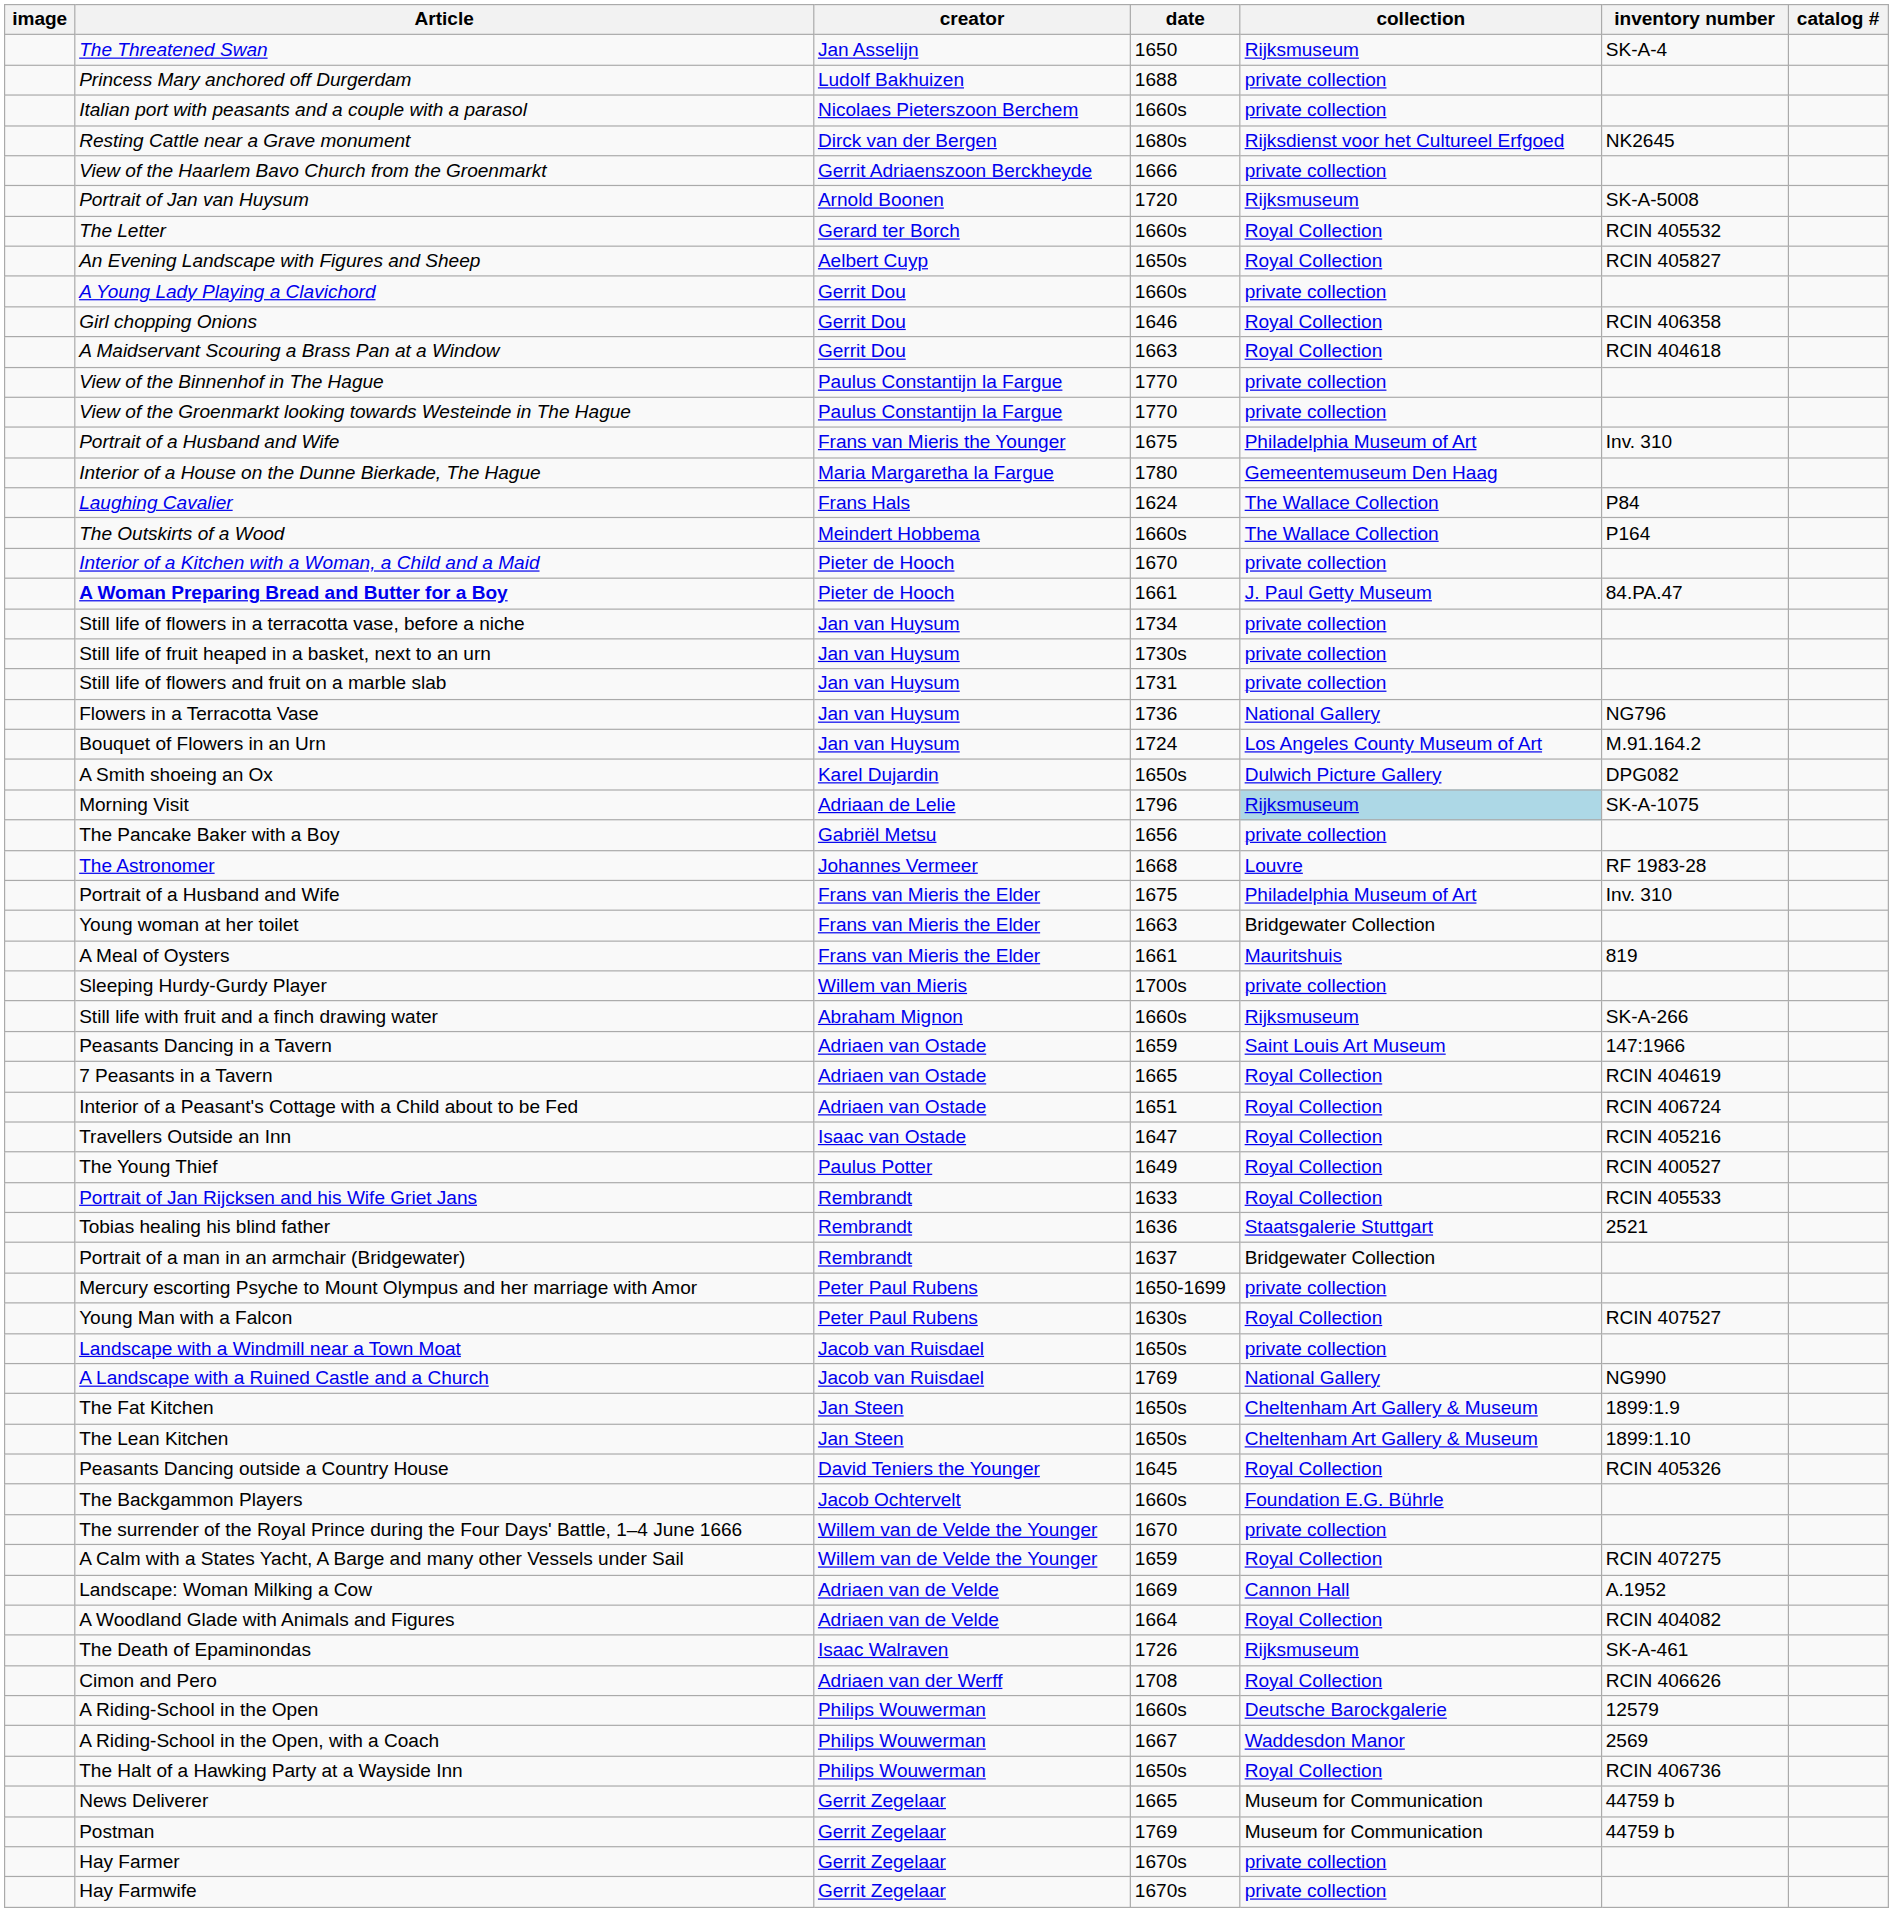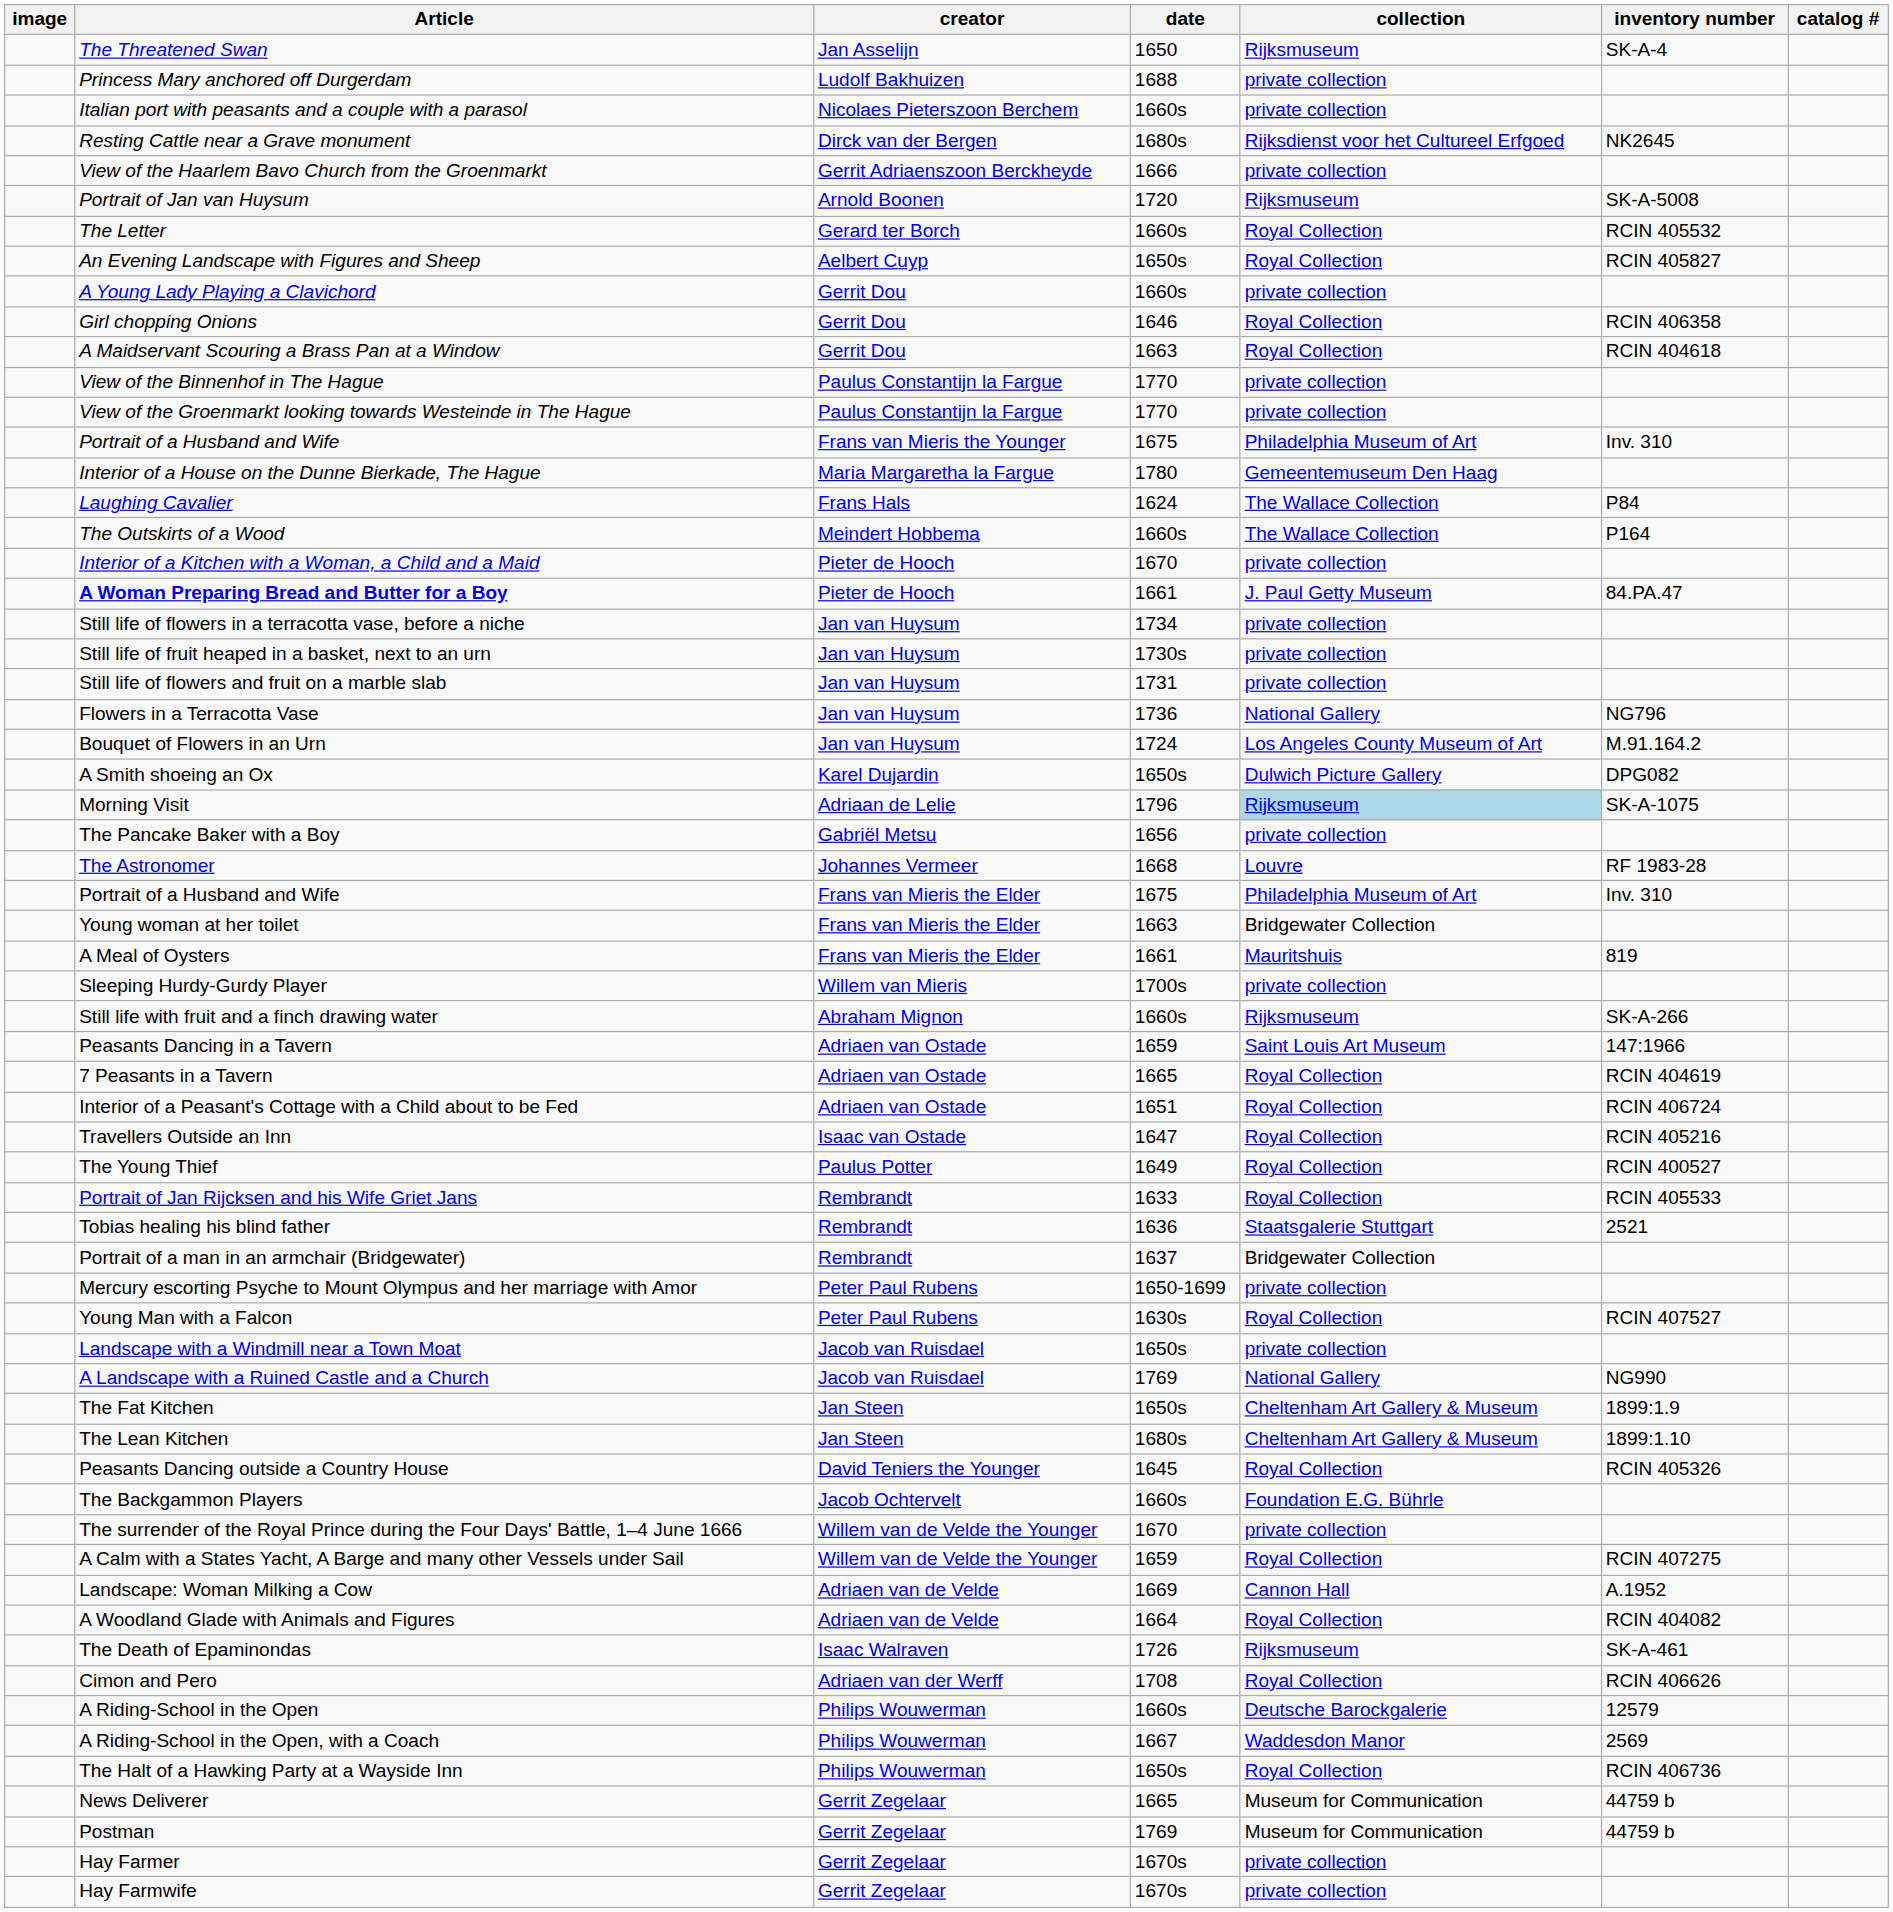The Lean Kitchen | date: 1650s -> 1680s
